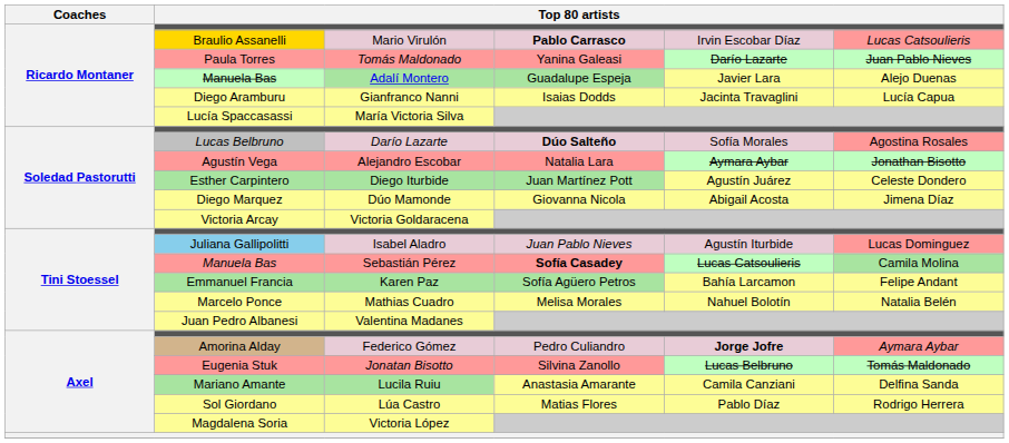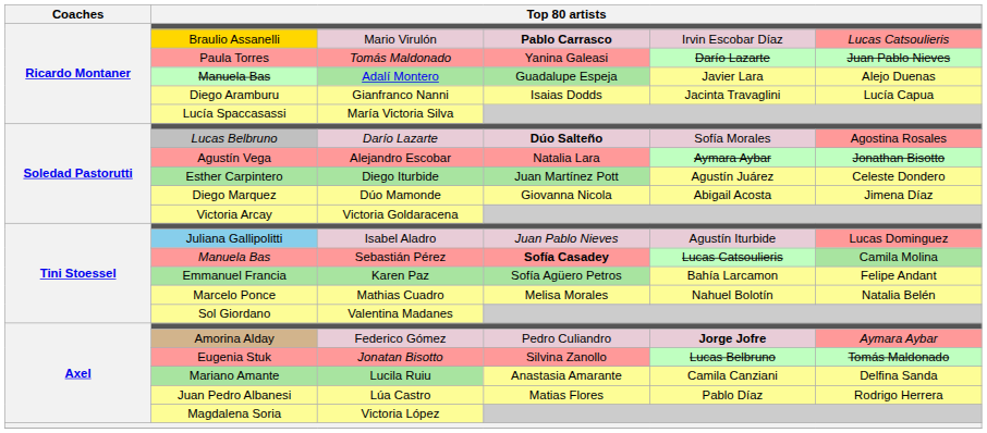Valentina Madanes | column 2: Juan Pedro Albanesi -> Sol Giordano
Lúa Castro | column 2: Sol Giordano -> Juan Pedro Albanesi
